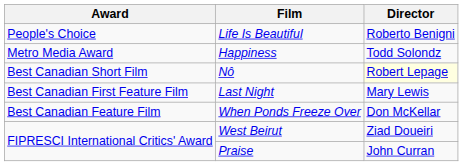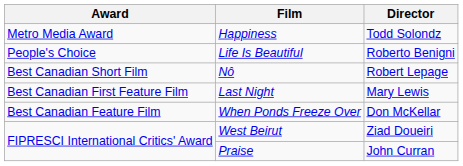rows swapped: Life Is Beautiful <-> Happiness
Nô | Director: lightyellow background -> no background
